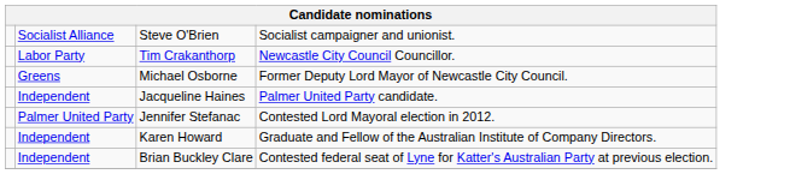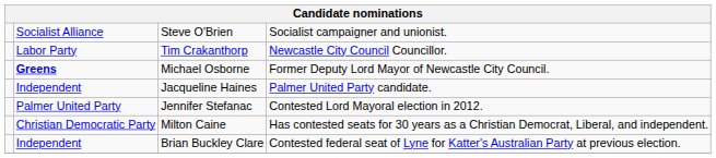Michael Osborne | column 2: normal -> bold
- row: Independent | Karen Howard | Graduate and Fellow of the Australian Institute of Company Directors.
+ row: Christian Democratic Party | Milton Caine | Has contested seats for 30 years as a Christian Democrat, Liberal, and independent.
